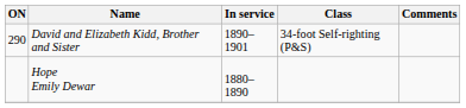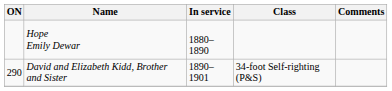rows swapped: Hope Emily Dewar <-> David and Elizabeth Kidd, Brother and Sister
